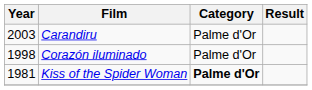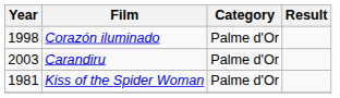rows swapped: Carandiru <-> Corazón iluminado
Kiss of the Spider Woman | Category: bold -> normal
